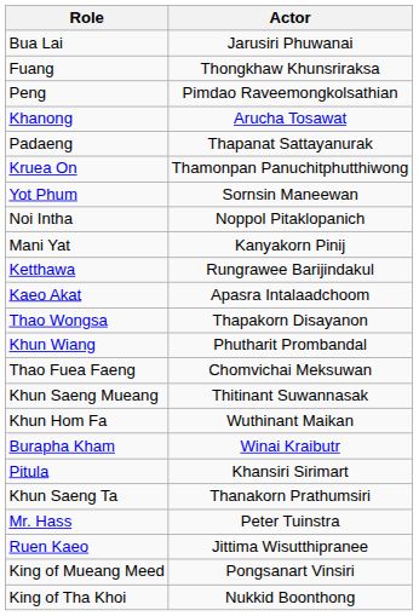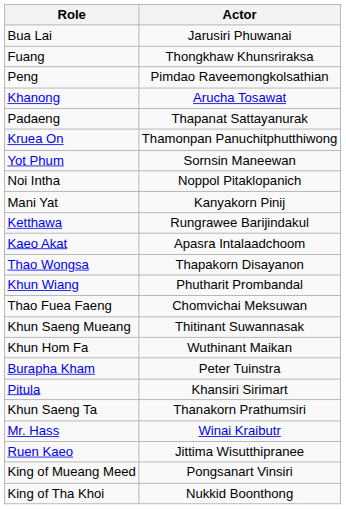Burapha Kham | Actor: Winai Kraibutr -> Peter Tuinstra
Mr. Hass | Actor: Peter Tuinstra -> Winai Kraibutr
